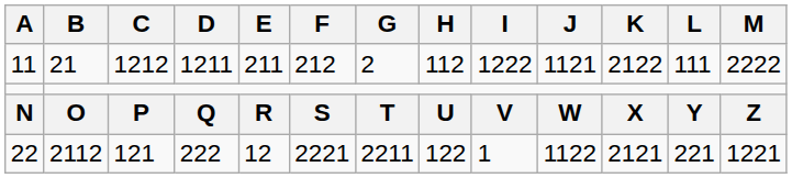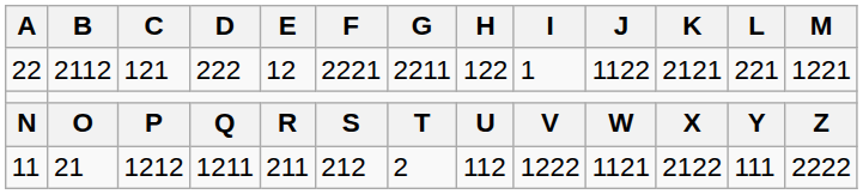rows swapped: 22 <-> 11
